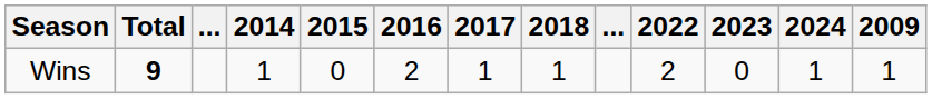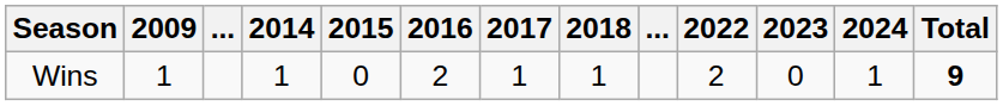columns swapped: 2009 <-> Total
